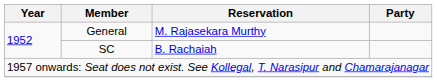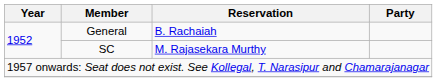General | Reservation: M. Rajasekara Murthy -> B. Rachaiah
SC | Reservation: B. Rachaiah -> M. Rajasekara Murthy
